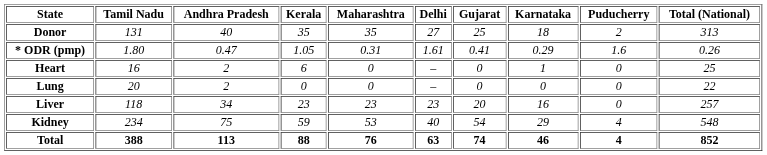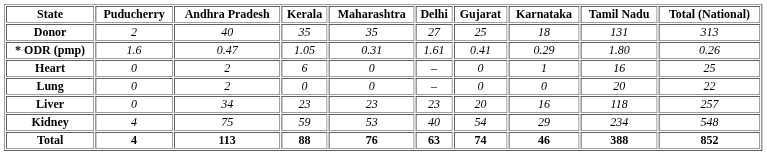columns swapped: Tamil Nadu <-> Puducherry
